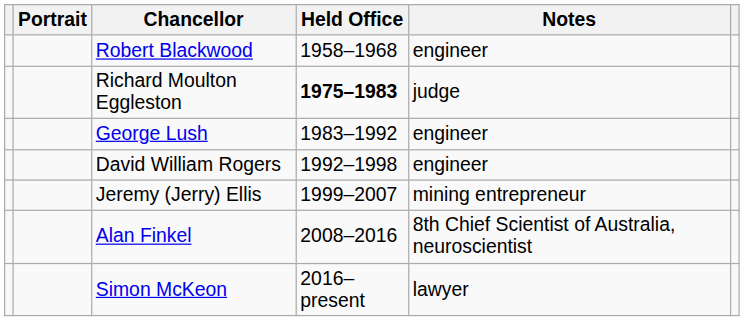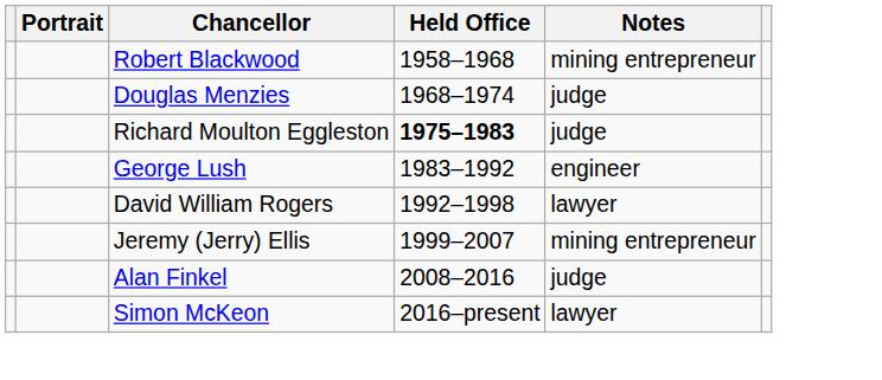Robert Blackwood | Notes: engineer -> mining entrepreneur
+ row: Douglas Menzies | 1968–1974 | judge
David William Rogers | Notes: engineer -> lawyer
Alan Finkel | Notes: 8th Chief Scientist of Australia, neuroscientist -> judge
